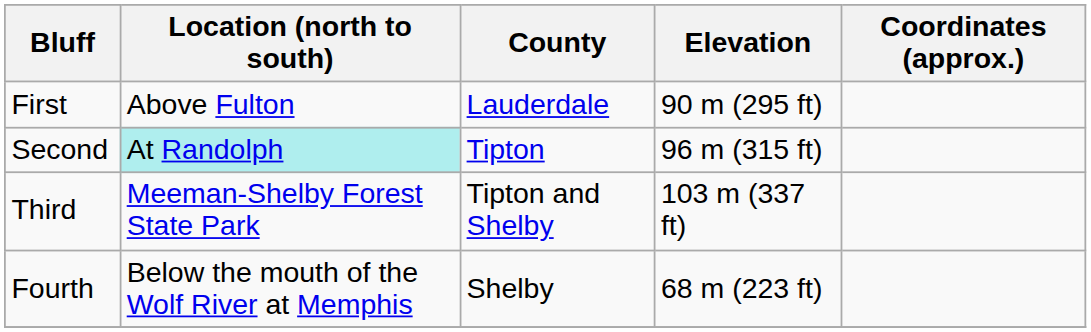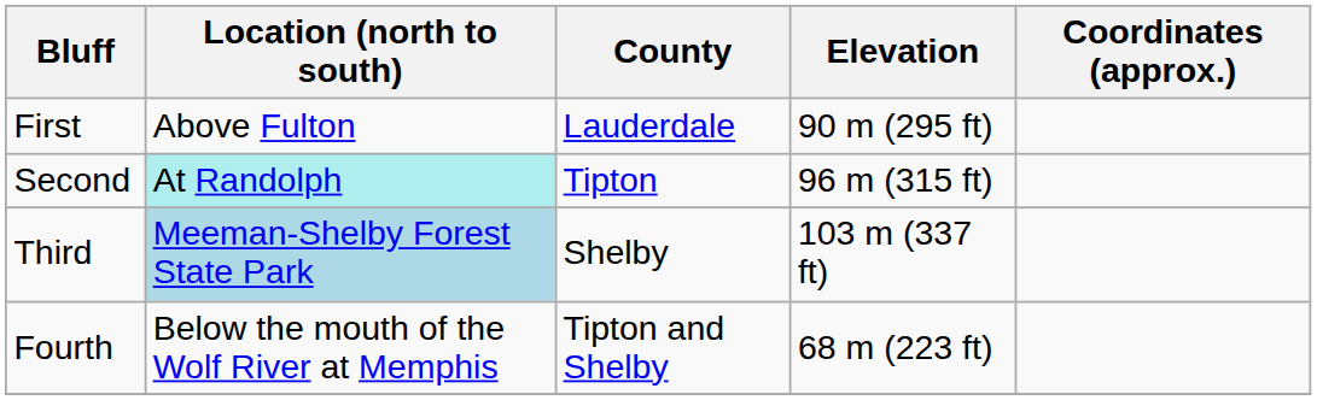Third | Location (north to south): no background -> lightblue background
Third | County: Tipton and Shelby -> Shelby
Fourth | County: Shelby -> Tipton and Shelby
